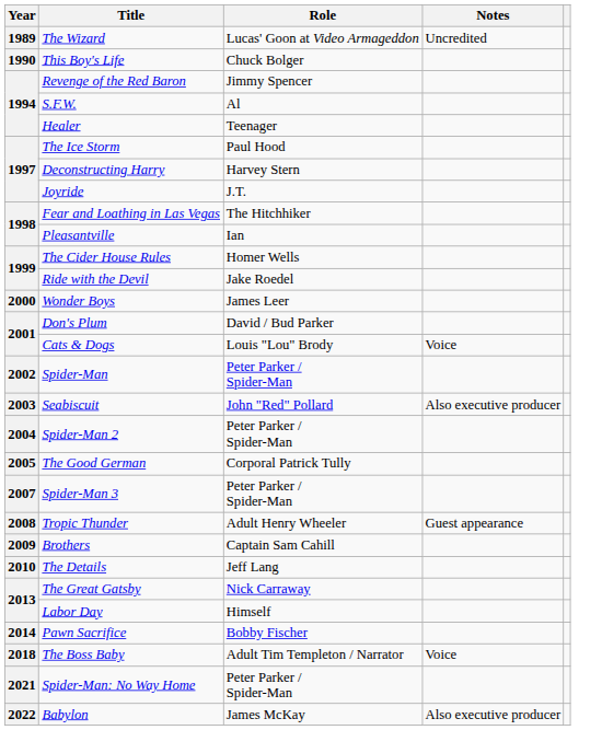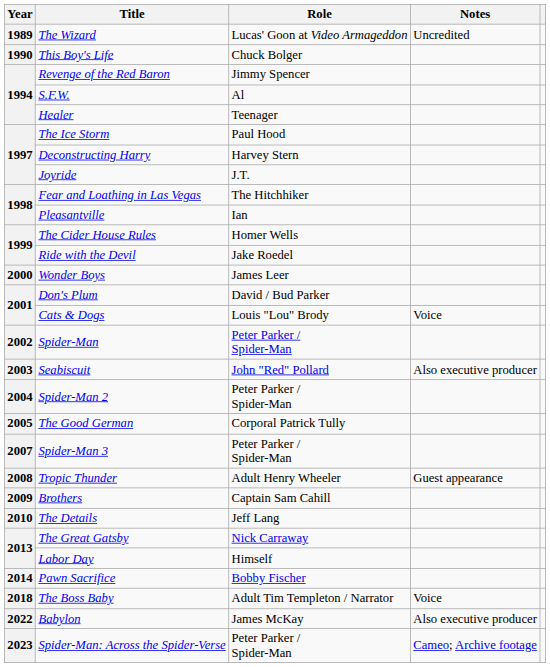- row: 2021 | Spider-Man: No Way Home | Peter Parker / Spider-Man
+ row: 2023 | Spider-Man: Across the Spider-Verse | Peter Parker / Spider-Man | Cameo; Archive footage
